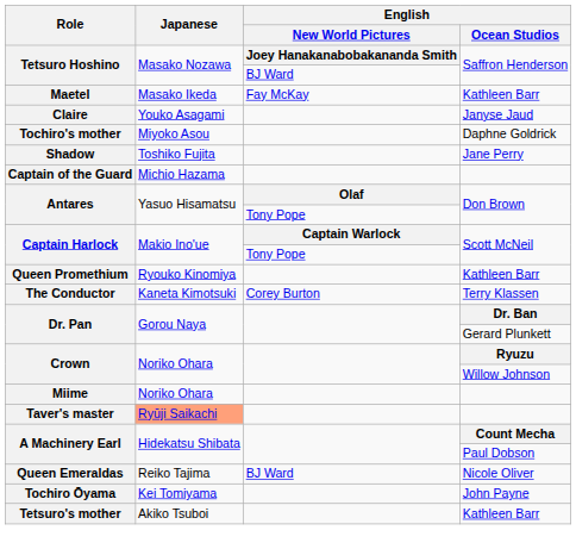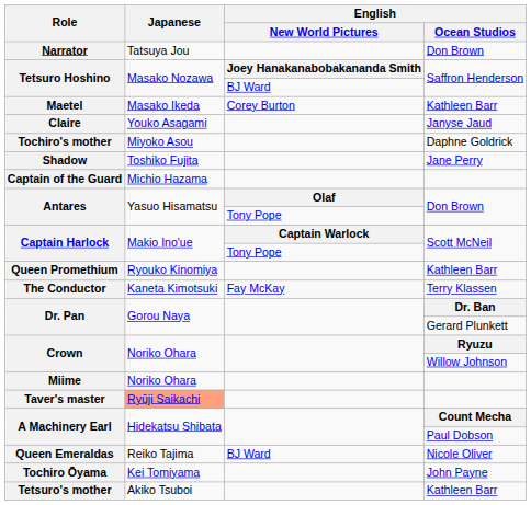+ row: Narrator | Tatsuya Jou | Don Brown
Maetel | English / New World Pictures: Fay McKay -> Corey Burton
The Conductor | English / New World Pictures: Corey Burton -> Fay McKay
